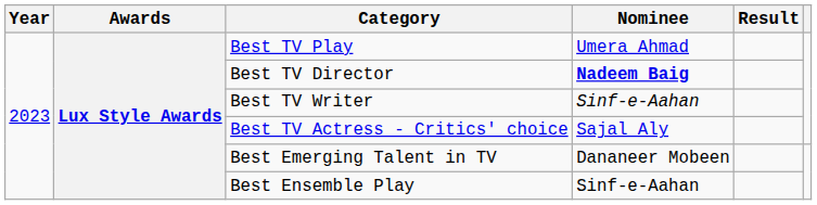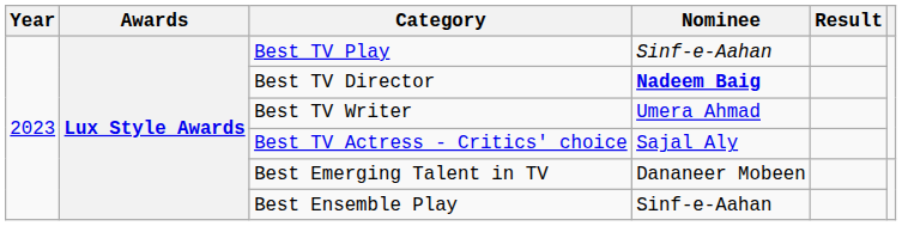Best TV Play | Nominee: Umera Ahmad -> Sinf-e-Aahan
Best TV Writer | Nominee: Sinf-e-Aahan -> Umera Ahmad
